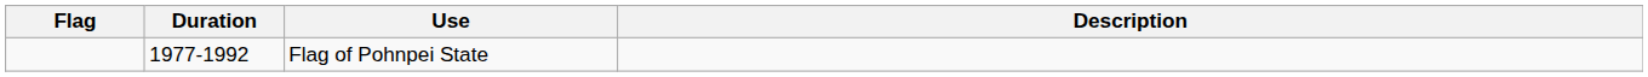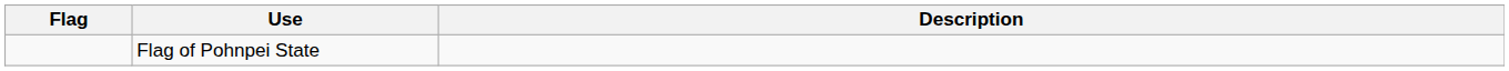- column: Duration | 1977-1992
